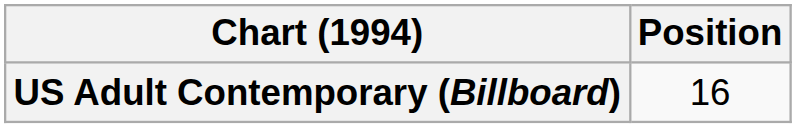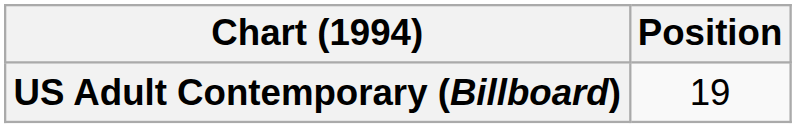US Adult Contemporary (Billboard) | Position: 16 -> 19
